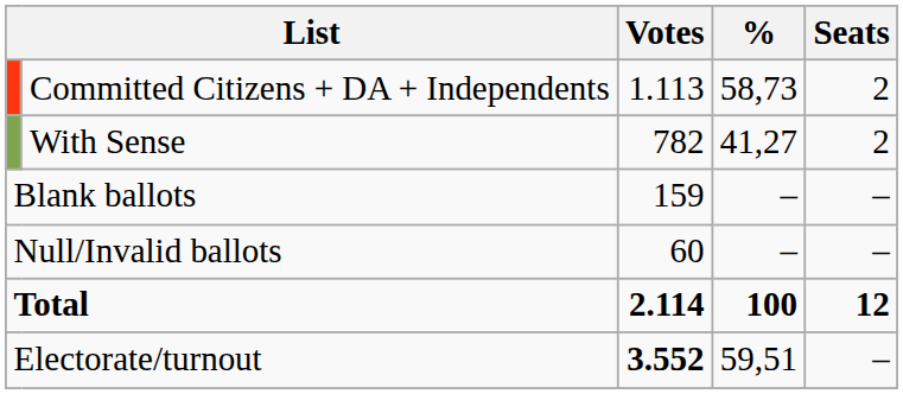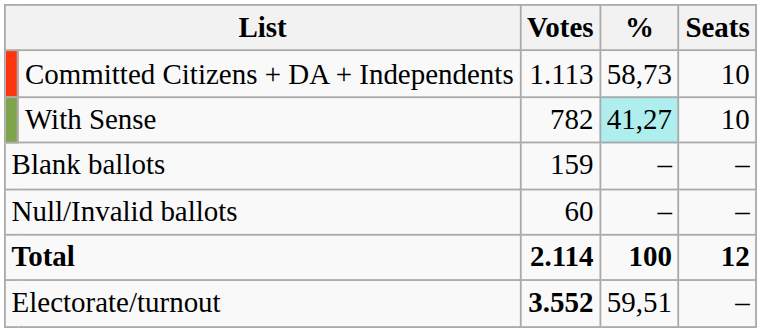Committed Citizens + DA + Independents | Seats: 2 -> 10
With Sense | %: no background -> paleturquoise background
With Sense | Seats: 2 -> 10
